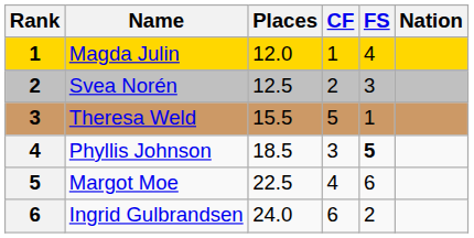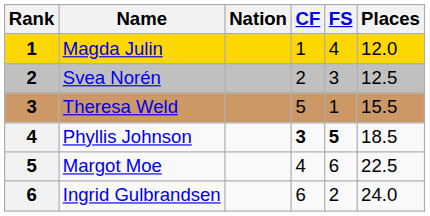columns swapped: Nation <-> Places
Phyllis Johnson | CF: normal -> bold
